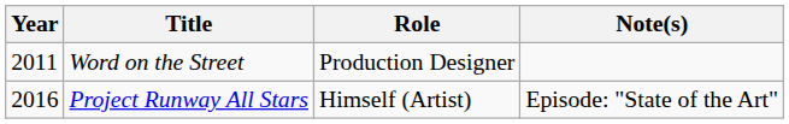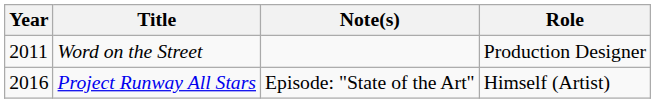columns swapped: Role <-> Note(s)
